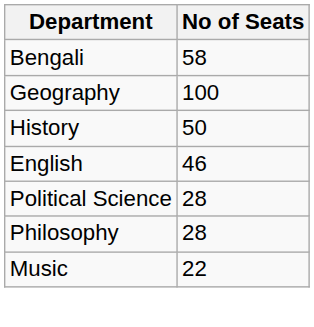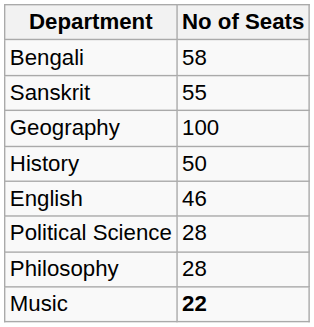+ row: Sanskrit | 55
Music | No of Seats: normal -> bold
